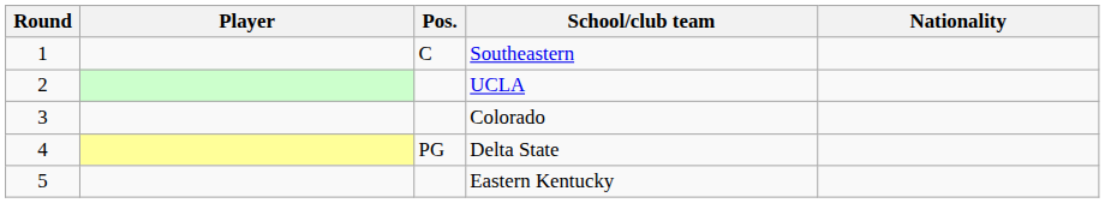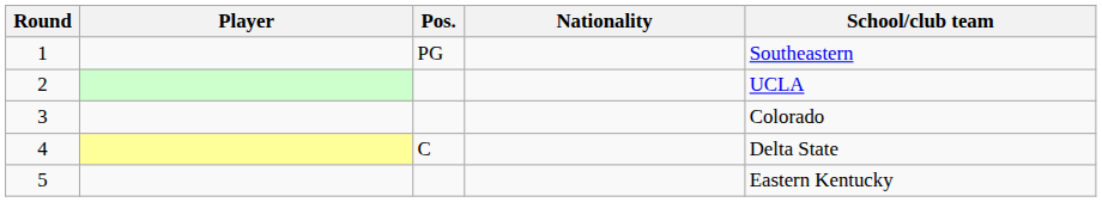columns swapped: Nationality <-> School/club team
1 | Pos.: C -> PG
4 | Pos.: PG -> C
